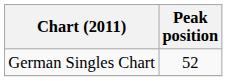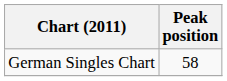German Singles Chart | Peak position: 52 -> 58
